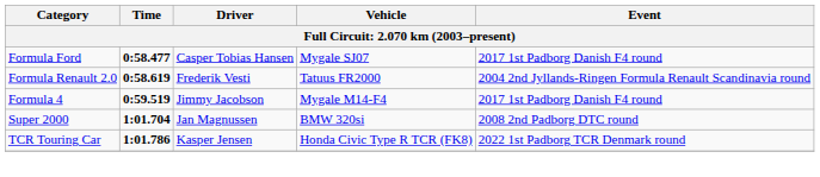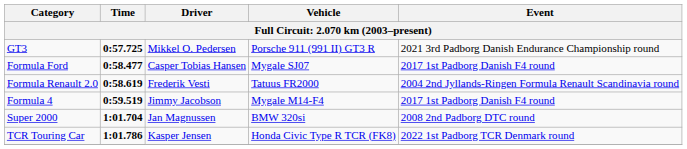+ row: GT3 | 0:57.725 | Mikkel O. Pedersen | Porsche 911 (991 II) GT3 R | 2021 3rd Padborg Danish Endurance Championship round
